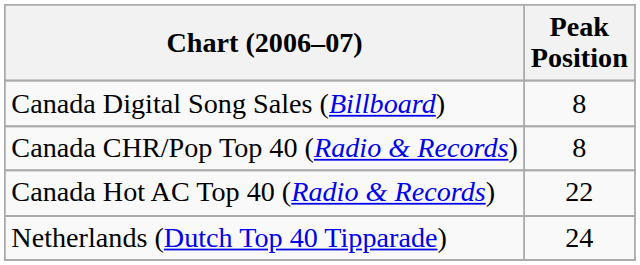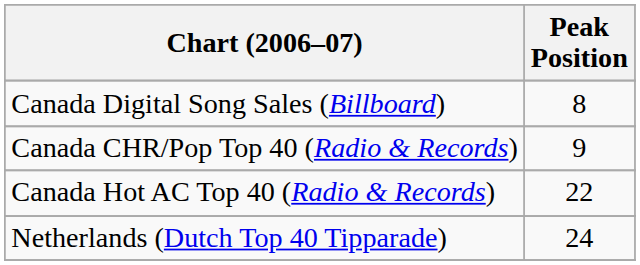Canada CHR/Pop Top 40 (Radio & Records) | Peak Position: 8 -> 9
